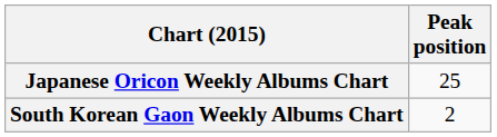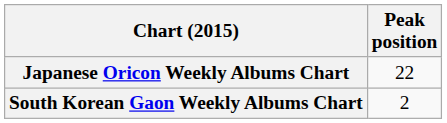Japanese Oricon Weekly Albums Chart | Peak position: 25 -> 22
